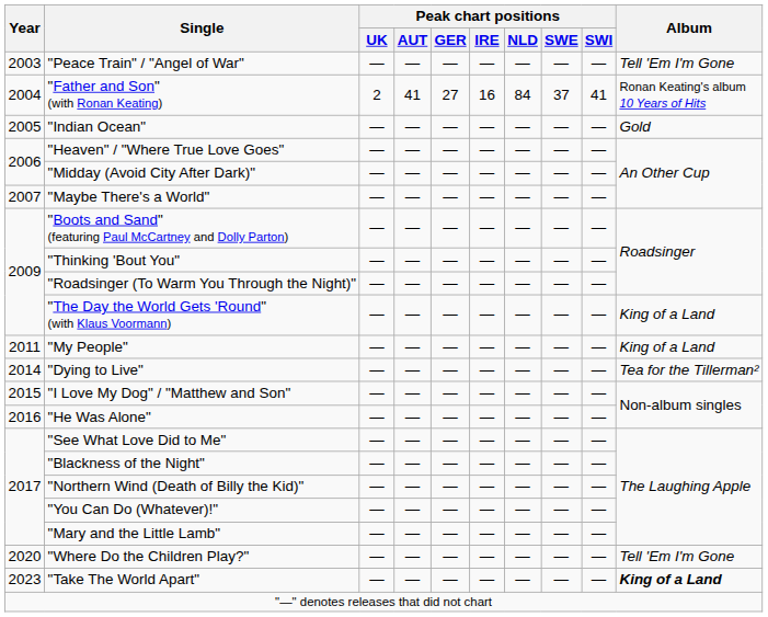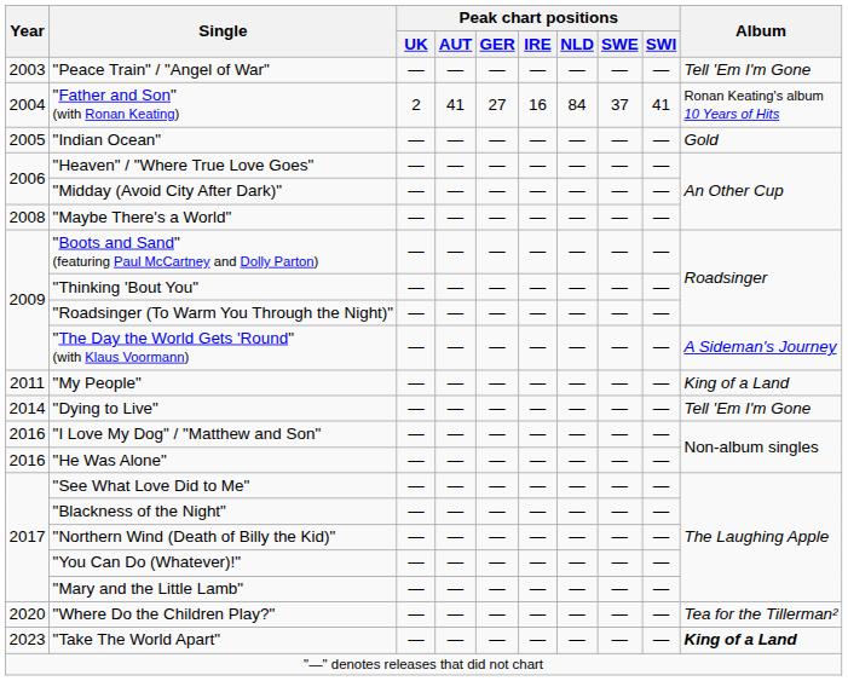"Maybe There's a World" | Year: 2007 -> 2008
"The Day the World Gets 'Round" (with Klaus Voormann) | Album: King of a Land -> A Sideman's Journey
"Dying to Live" | Album: Tea for the Tillerman² -> Tell 'Em I'm Gone
"I Love My Dog" / "Matthew and Son" | Year: 2015 -> 2016
"Where Do the Children Play?" | Album: Tell 'Em I'm Gone -> Tea for the Tillerman²
